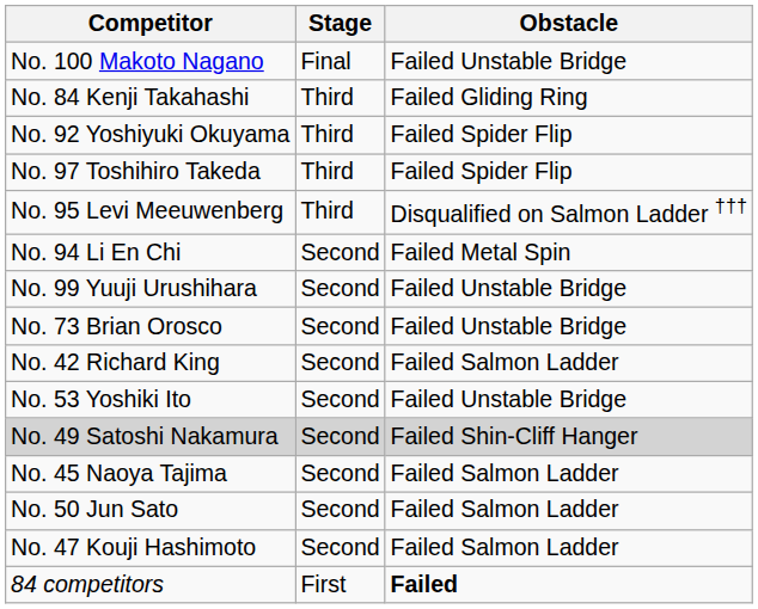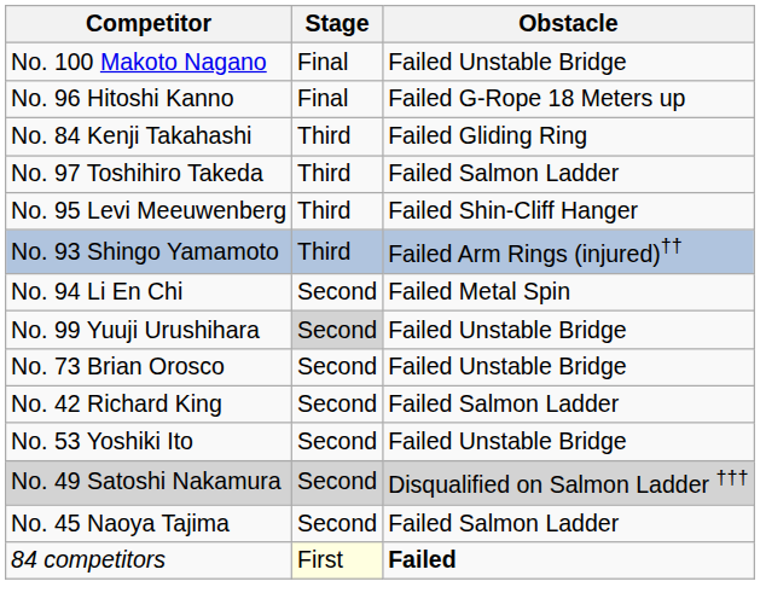+ row: No. 96 Hitoshi Kanno | Final | Failed G-Rope 18 Meters up
- row: No. 92 Yoshiyuki Okuyama | Third | Failed Spider Flip
No. 97 Toshihiro Takeda | Obstacle: Failed Spider Flip -> Failed Salmon Ladder
No. 95 Levi Meeuwenberg | Obstacle: Disqualified on Salmon Ladder ††† -> Failed Shin-Cliff Hanger
+ row: No. 93 Shingo Yamamoto | Third | Failed Arm Rings (injured)††
No. 99 Yuuji Urushihara | Stage: no background -> lightgrey background
No. 49 Satoshi Nakamura | Obstacle: Failed Shin-Cliff Hanger -> Disqualified on Salmon Ladder †††
- row: No. 50 Jun Sato | Second | Failed Salmon Ladder
- row: No. 47 Kouji Hashimoto | Second | Failed Salmon Ladder
84 competitors | Stage: no background -> lightyellow background
